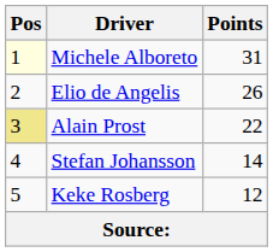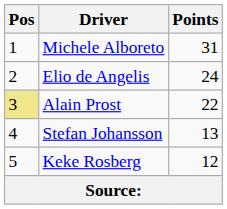Michele Alboreto | Pos: lightyellow background -> no background
Elio de Angelis | Points: 26 -> 24
Stefan Johansson | Points: 14 -> 13
